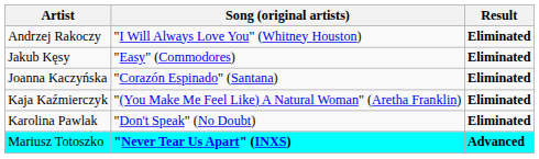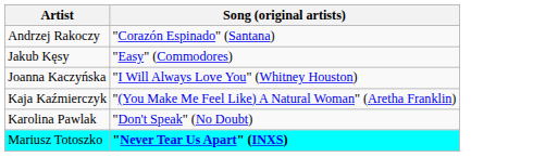- column: Result | Eliminated | Eliminated | Eliminated | Eliminated | Eliminated | Advanced
Andrzej Rakoczy | Song (original artists): "I Will Always Love You" (Whitney Houston) -> "Corazón Espinado" (Santana)
Joanna Kaczyńska | Song (original artists): "Corazón Espinado" (Santana) -> "I Will Always Love You" (Whitney Houston)
